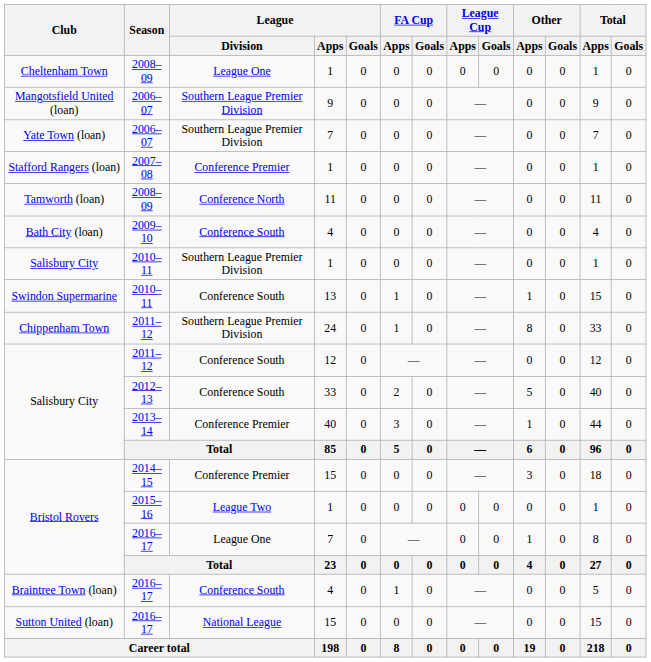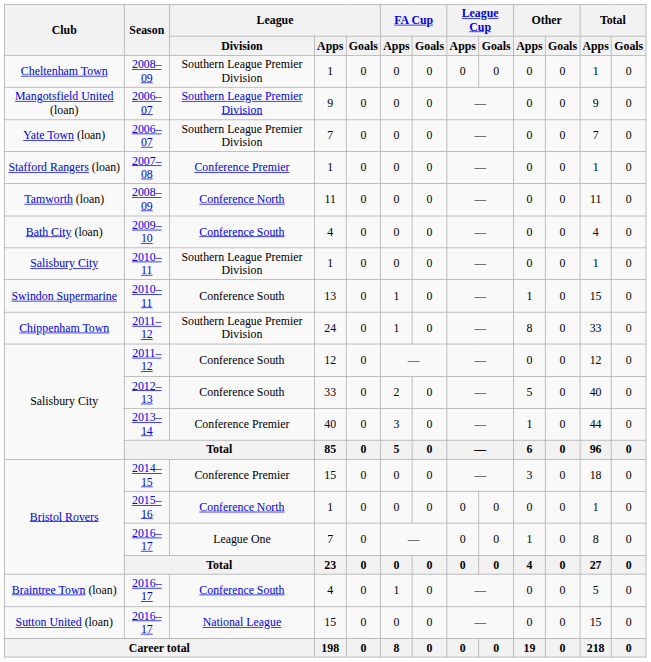Cheltenham Town | League / Division: League One -> Southern League Premier Division
Bristol Rovers / 2015–16 | League / Division: League Two -> Conference North
